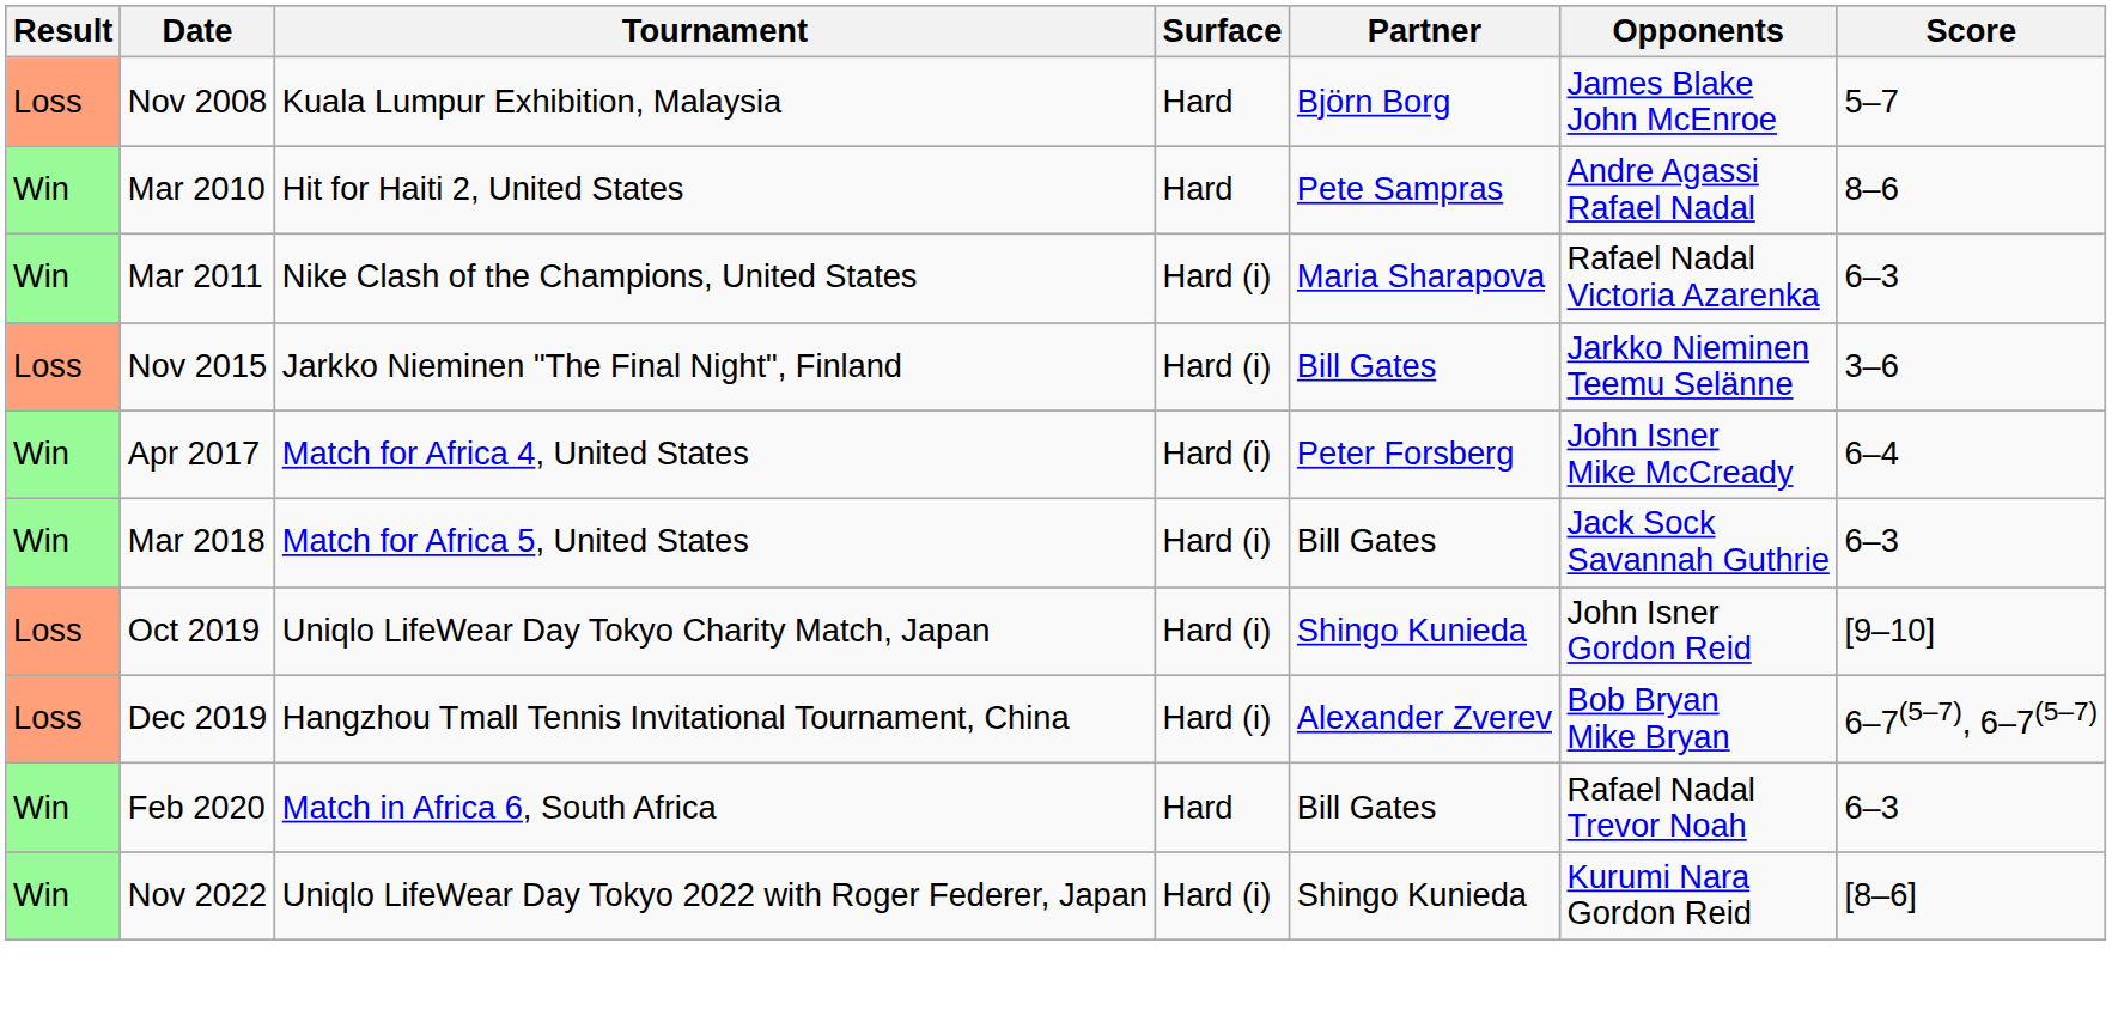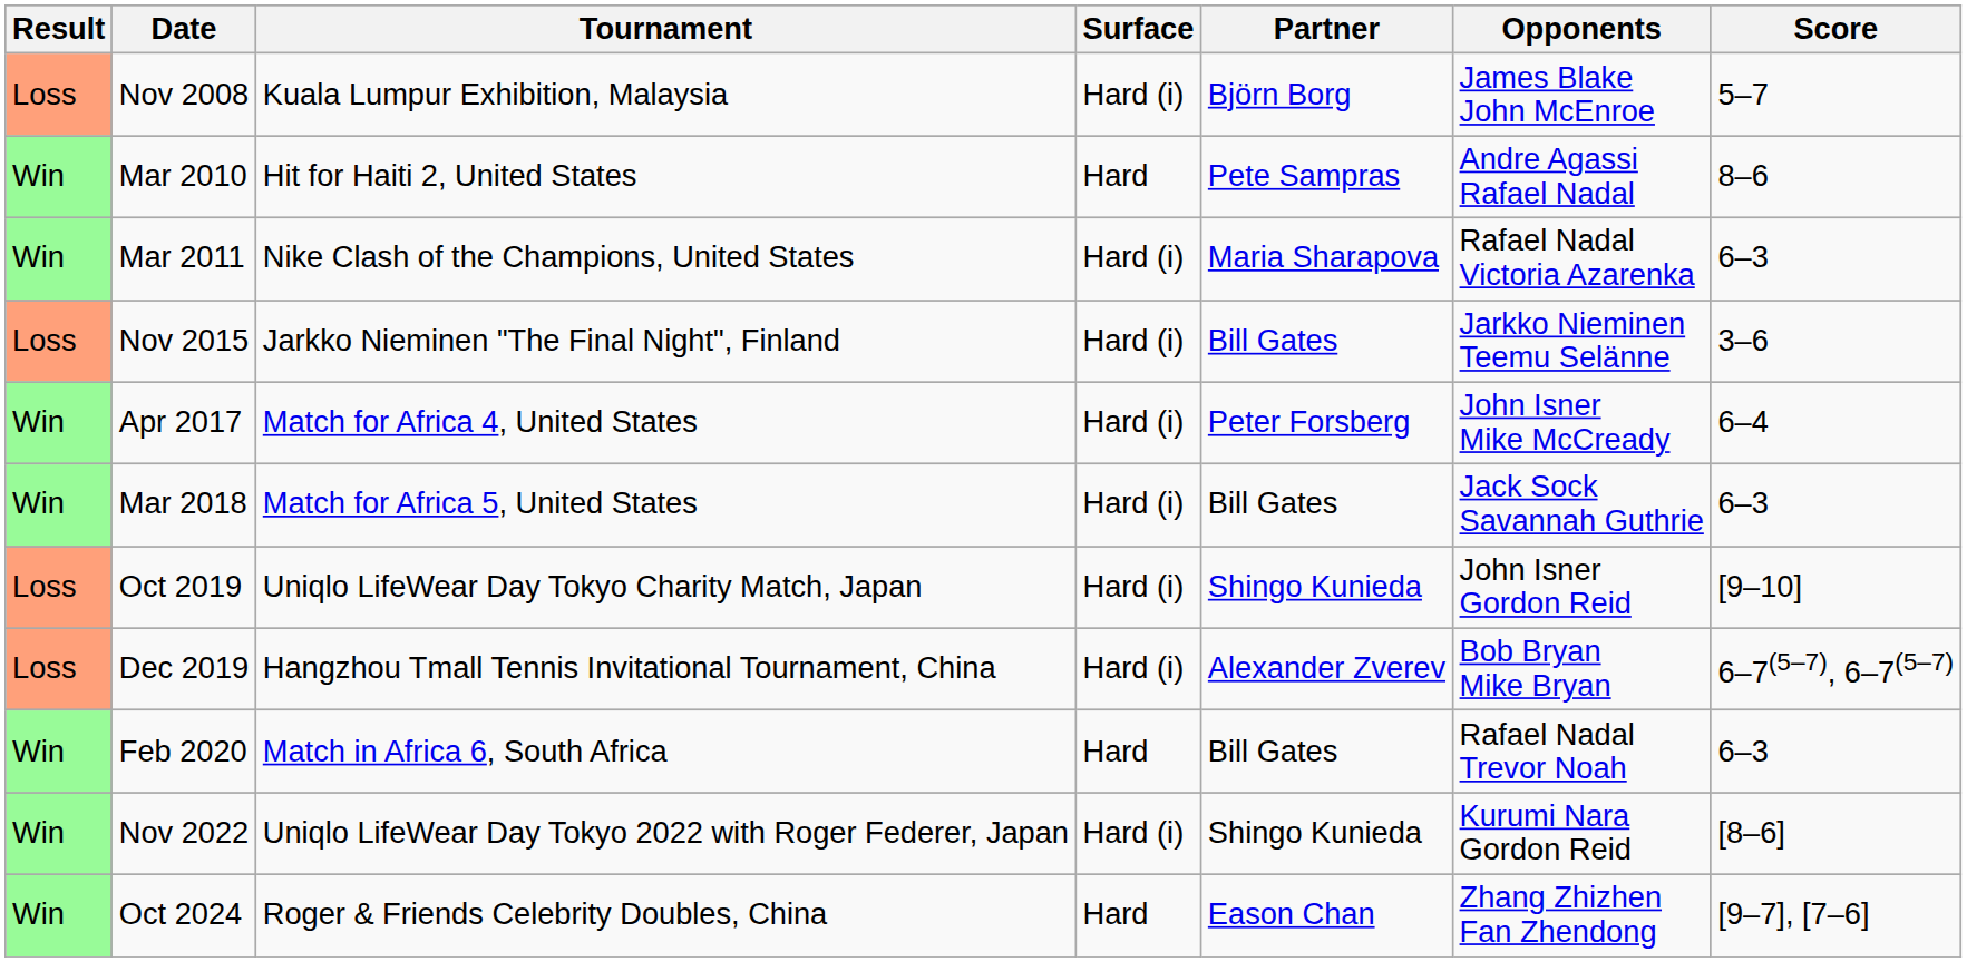Nov 2008 | Surface: Hard -> Hard (i)
+ row: Win | Oct 2024 | Roger & Friends Celebrity Doubles, China | Hard | Eason Chan | Zhang Zhizhen Fan Zhendong | [9–7], [7–6]
